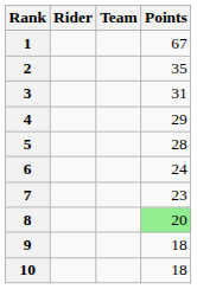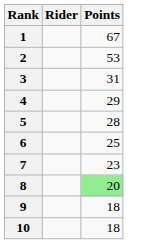- column: Team
2 | Points: 35 -> 53
6 | Points: 24 -> 25
